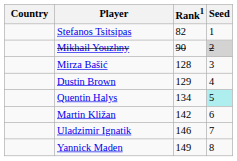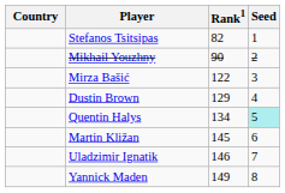Mikhail Youzhny | Seed: lightgrey background -> no background
Mirza Bašić | Rank1: 128 -> 122
Martin Kližan | Rank1: 142 -> 145
